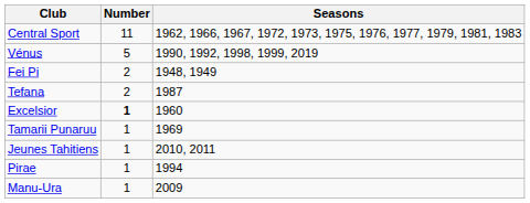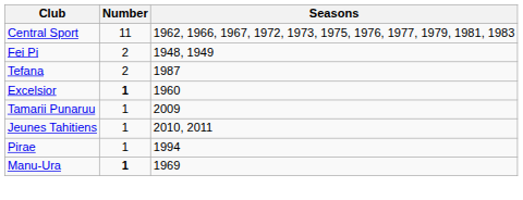- row: Vénus | 5 | 1990, 1992, 1998, 1999, 2019
Tamarii Punaruu | Seasons: 1969 -> 2009
Manu-Ura | Number: normal -> bold
Manu-Ura | Seasons: 2009 -> 1969
